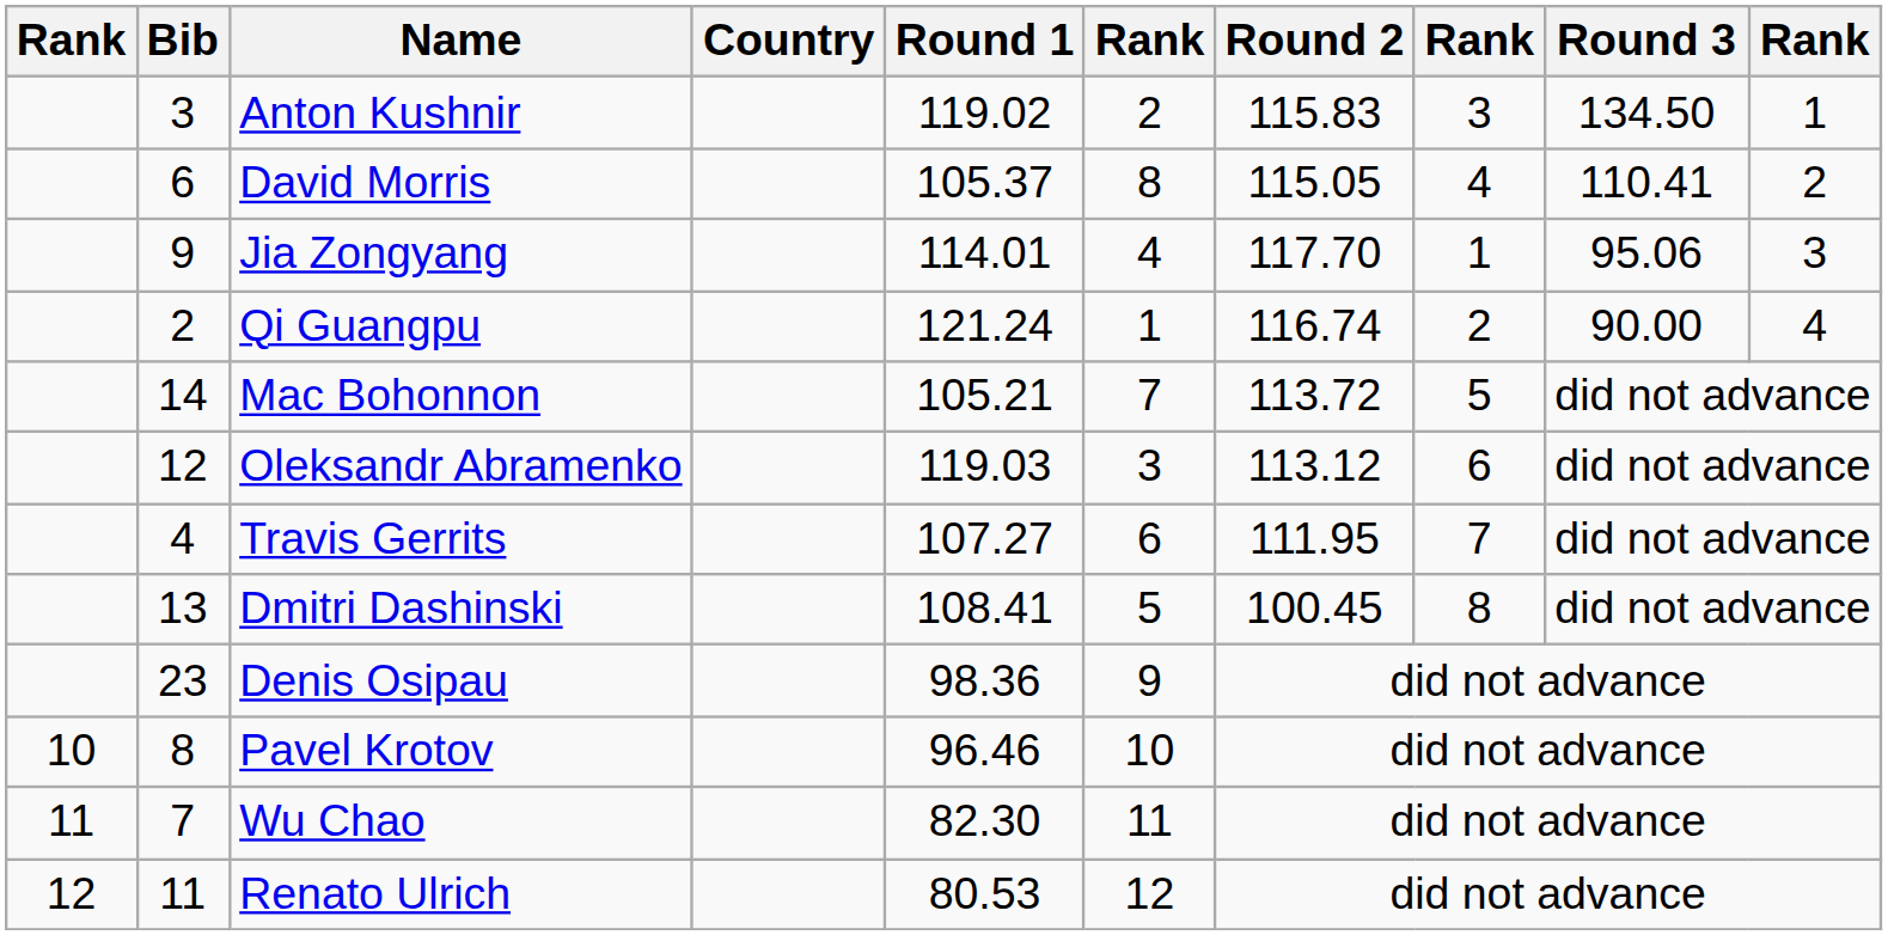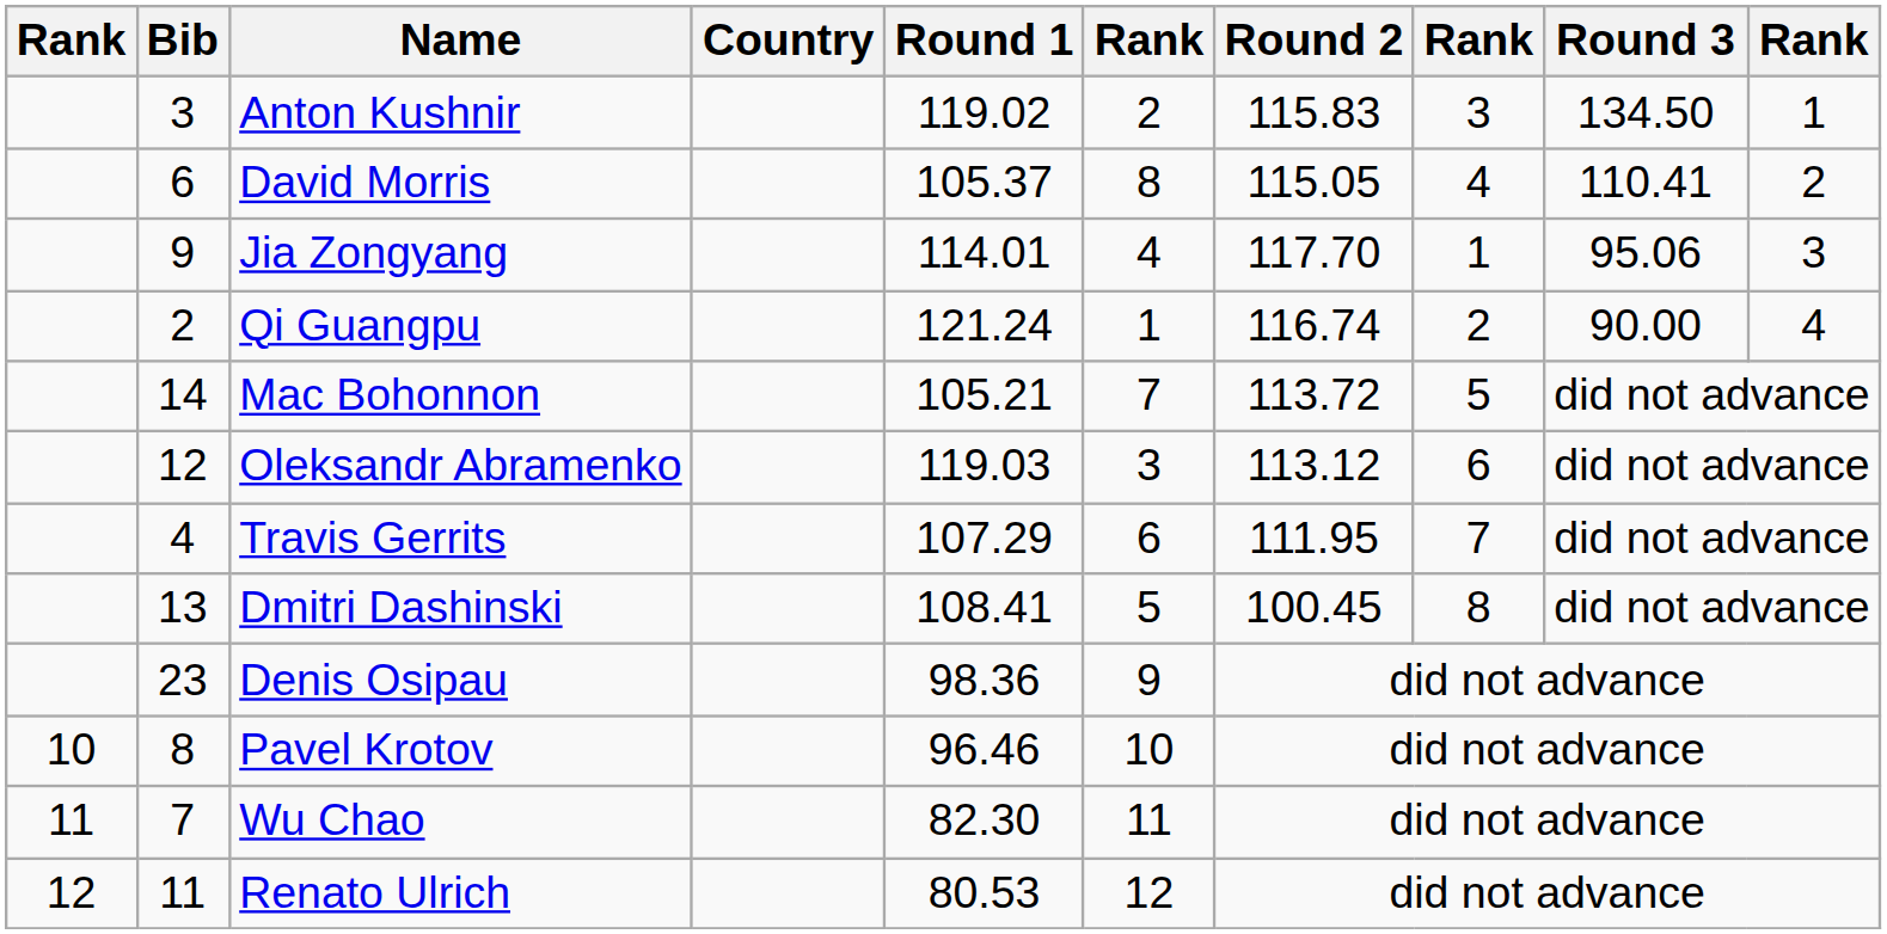Travis Gerrits | Round 1: 107.27 -> 107.29
